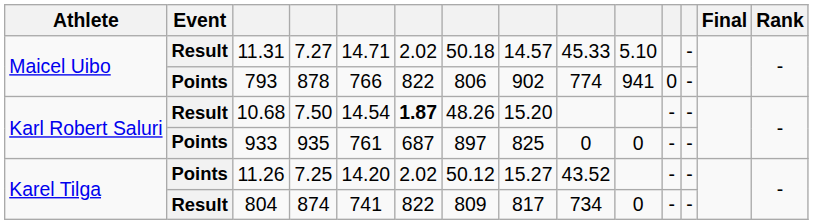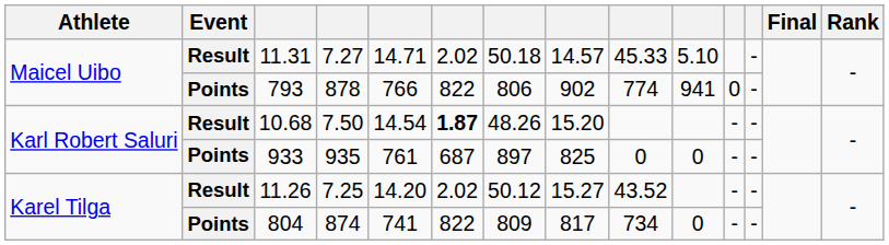11.26 | Event: Points -> Result
804 | Event: Result -> Points
